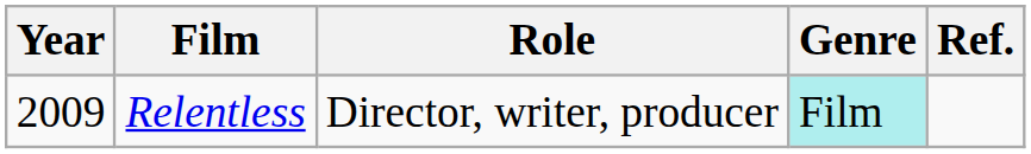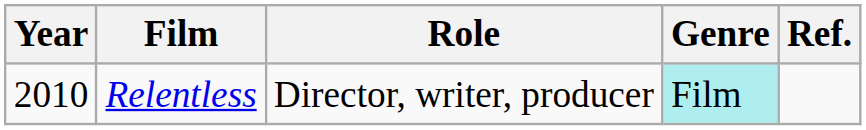Relentless | Year: 2009 -> 2010
